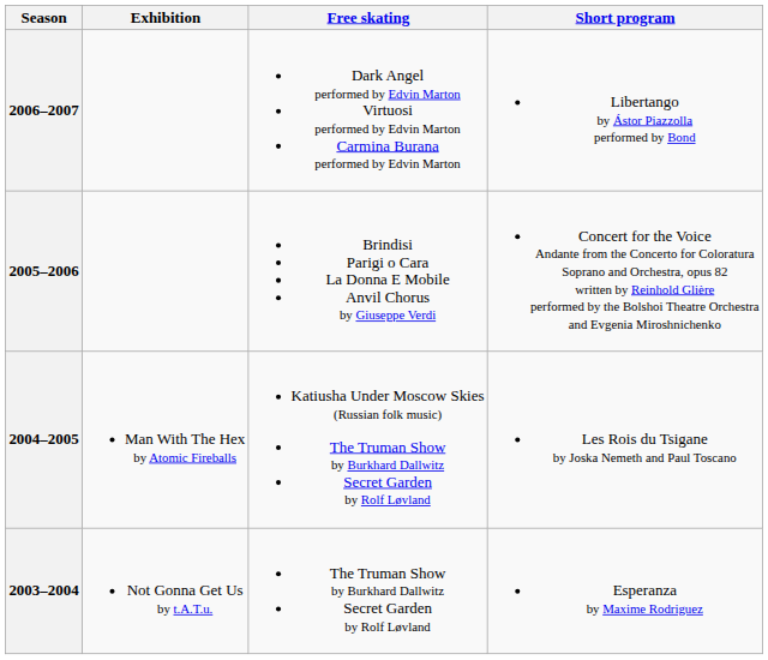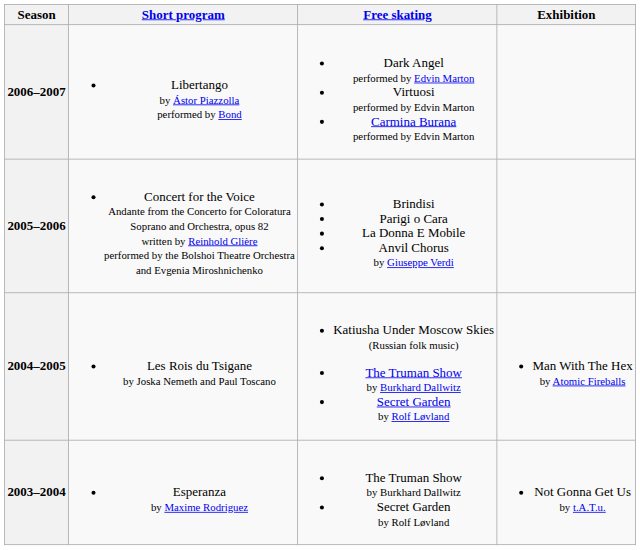columns swapped: Short program <-> Exhibition
